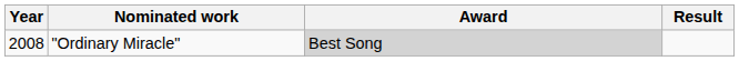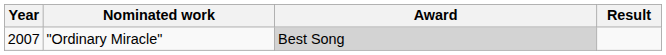"Ordinary Miracle" | Year: 2008 -> 2007
